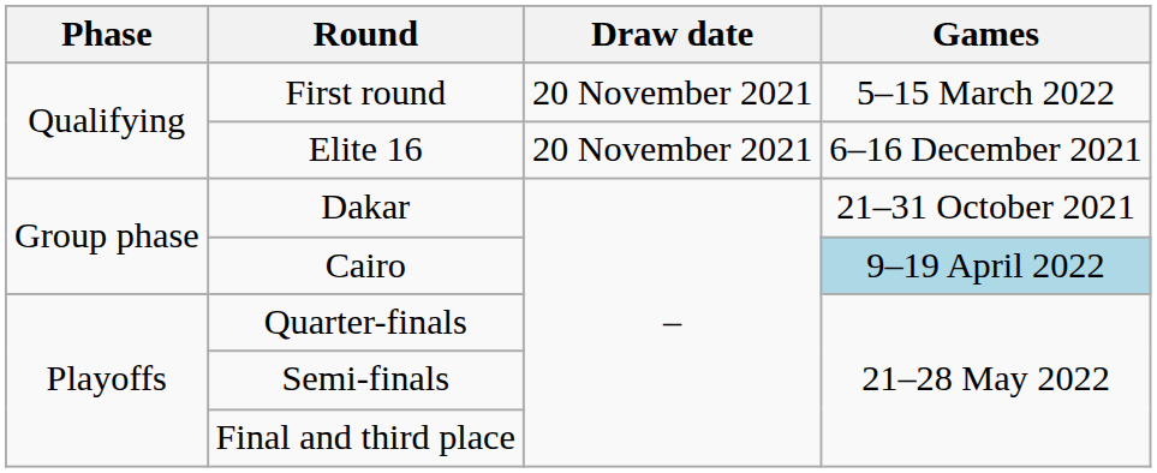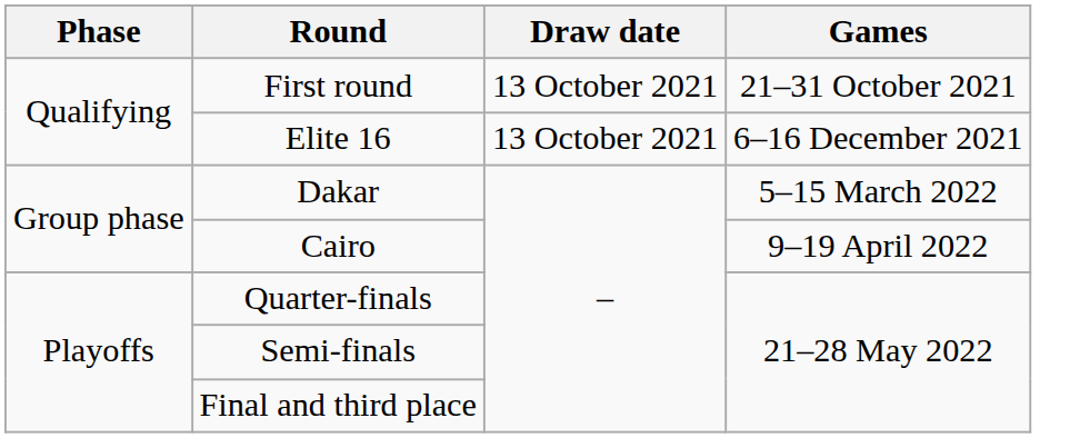First round | Draw date: 20 November 2021 -> 13 October 2021
First round | Games: 5–15 March 2022 -> 21–31 October 2021
Elite 16 | Draw date: 20 November 2021 -> 13 October 2021
Dakar | Games: 21–31 October 2021 -> 5–15 March 2022
Cairo | Games: lightblue background -> no background
